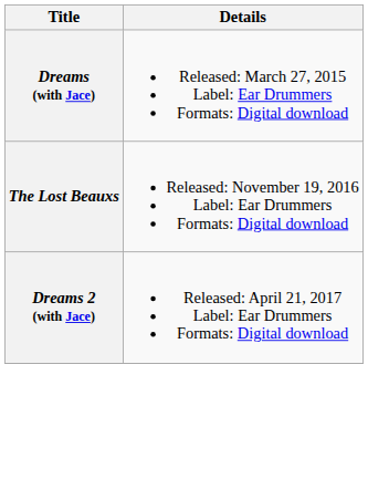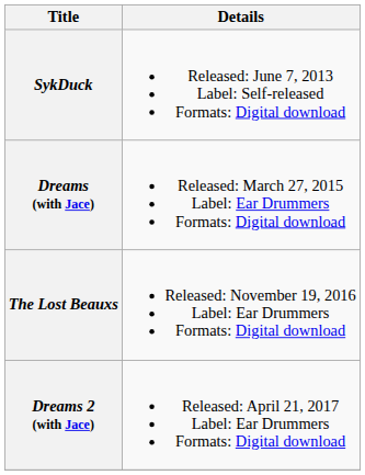+ row: SykDuck | Released: June 7, 2013 Label: Self-released Formats: Digital download
